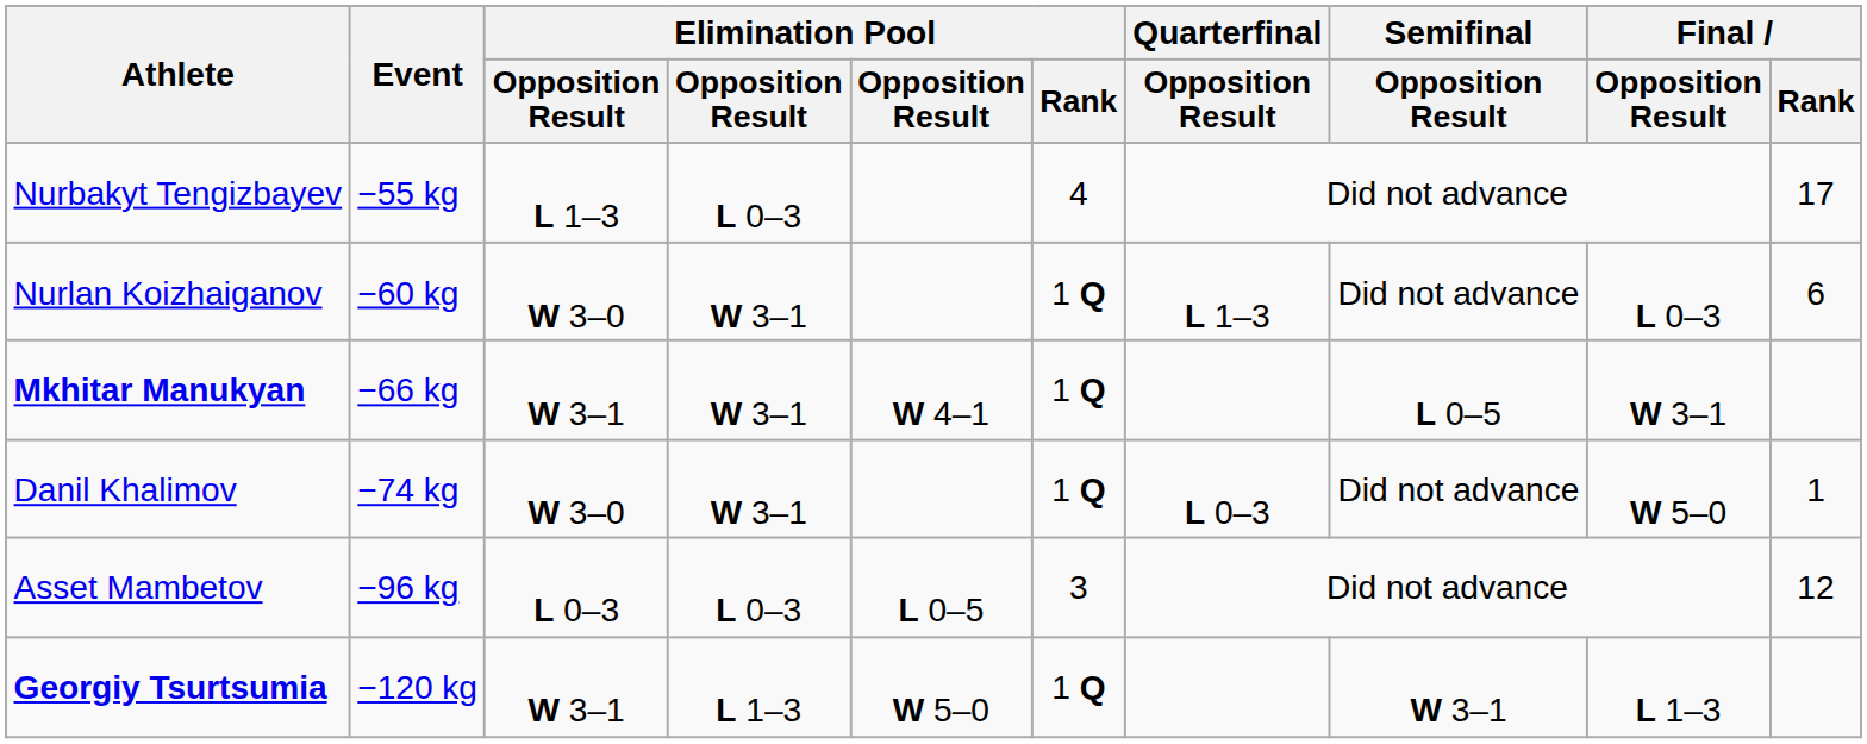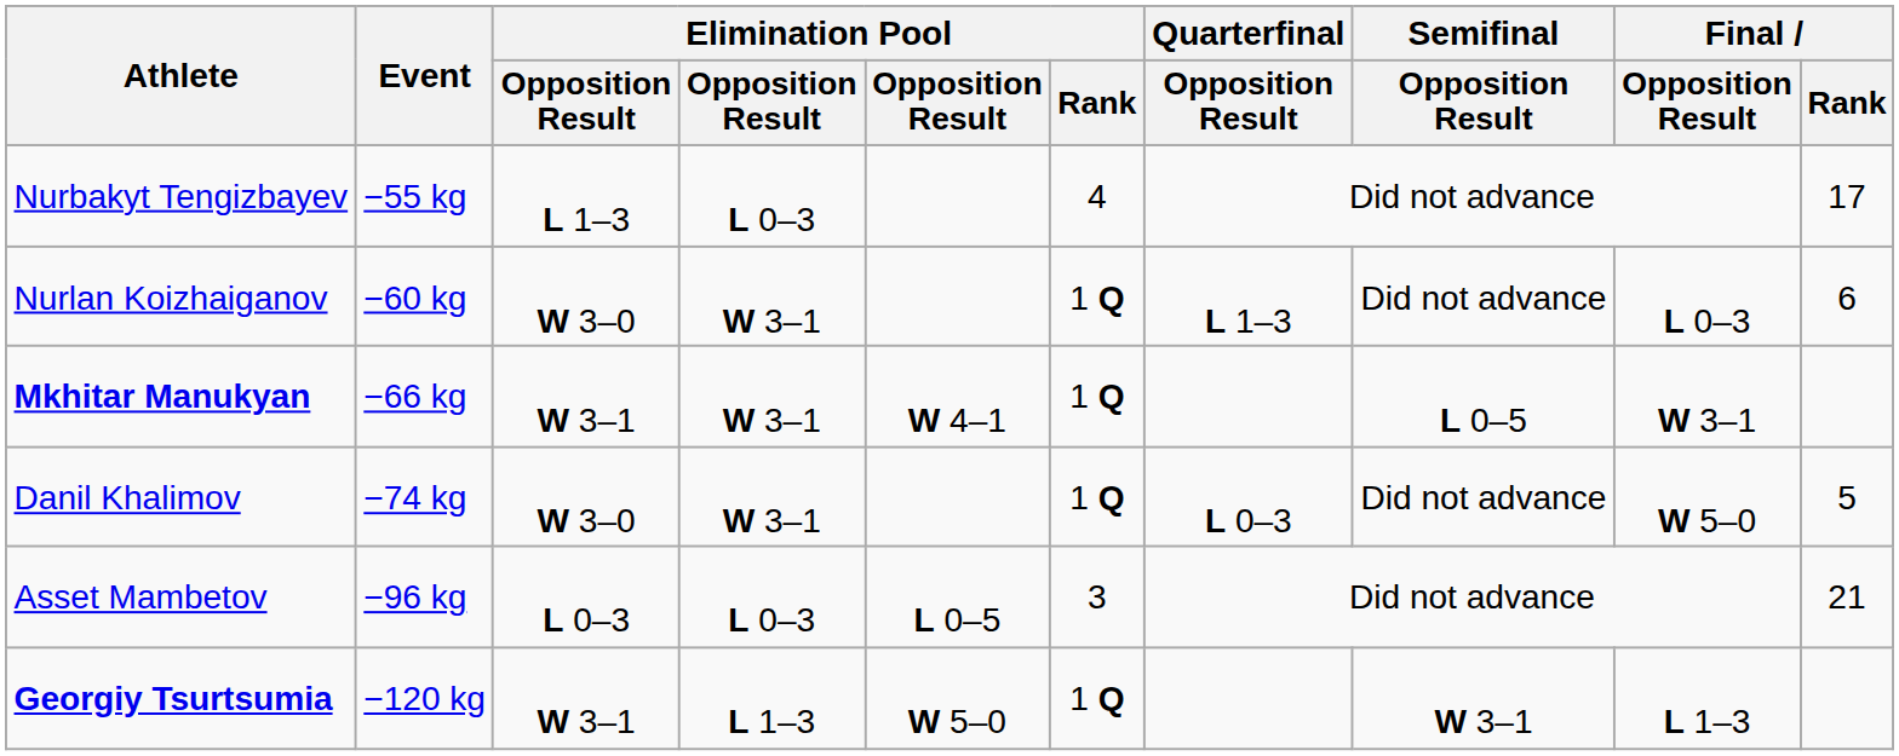Danil Khalimov | Final / Rank: 1 -> 5
Asset Mambetov | Final / Rank: 12 -> 21
